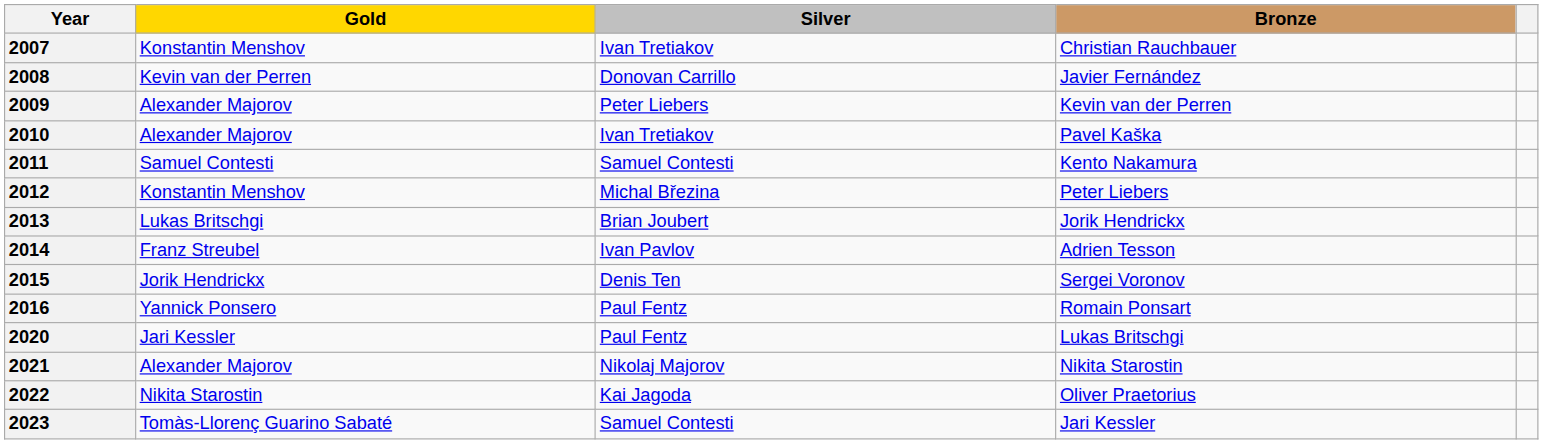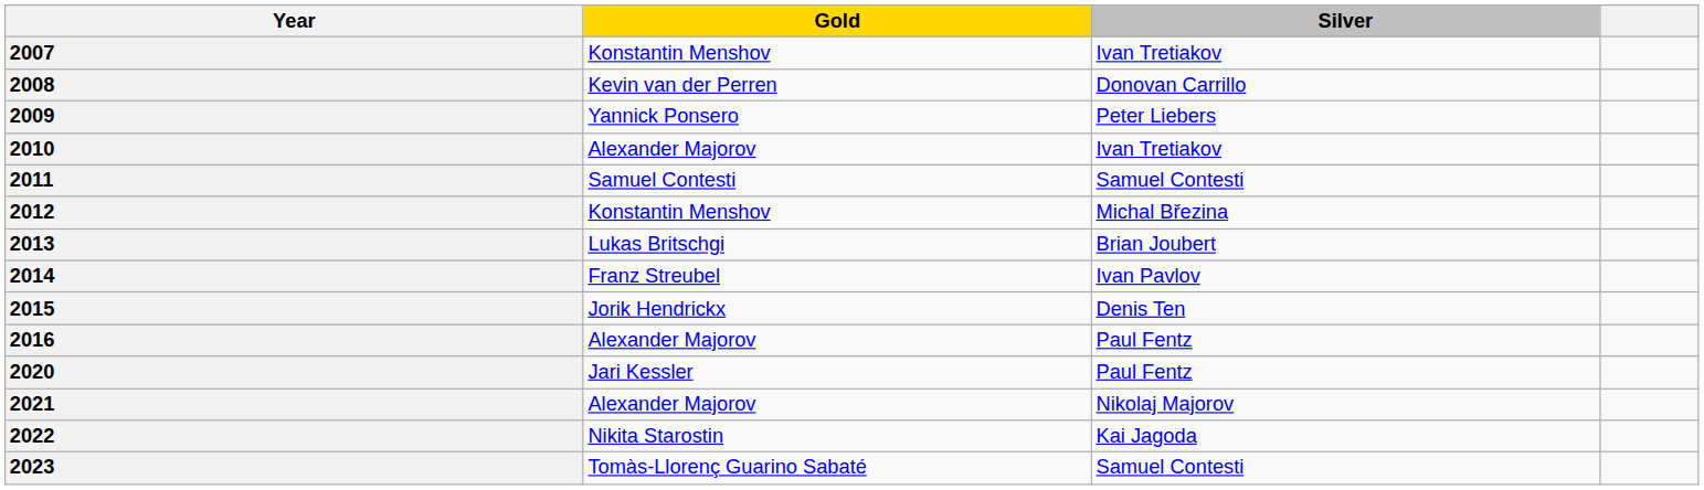- column: Bronze | Christian Rauchbauer | Javier Fernández | Kevin van der Perren | Pavel Kaška | Kento Nakamura | Peter Liebers | Jorik Hendrickx | Adrien Tesson | Sergei Voronov | Romain Ponsart | Lukas Britschgi | Nikita Starostin | Oliver Praetorius | Jari Kessler
2009 | Gold: Alexander Majorov -> Yannick Ponsero
2016 | Gold: Yannick Ponsero -> Alexander Majorov
